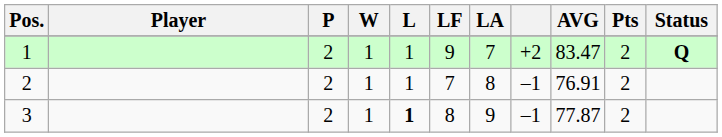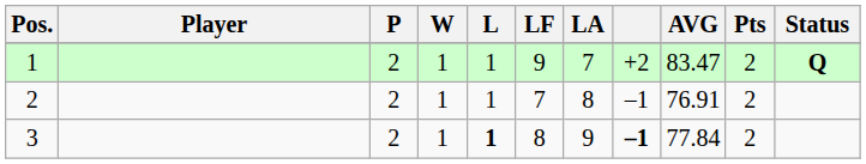3 | column 8: normal -> bold
3 | AVG: 77.87 -> 77.84
